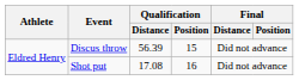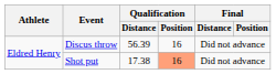Discus throw | Qualification / Position: 15 -> 16
Shot put | Qualification / Distance: 17.08 -> 17.38
Shot put | Qualification / Position: no background -> lightsalmon background
